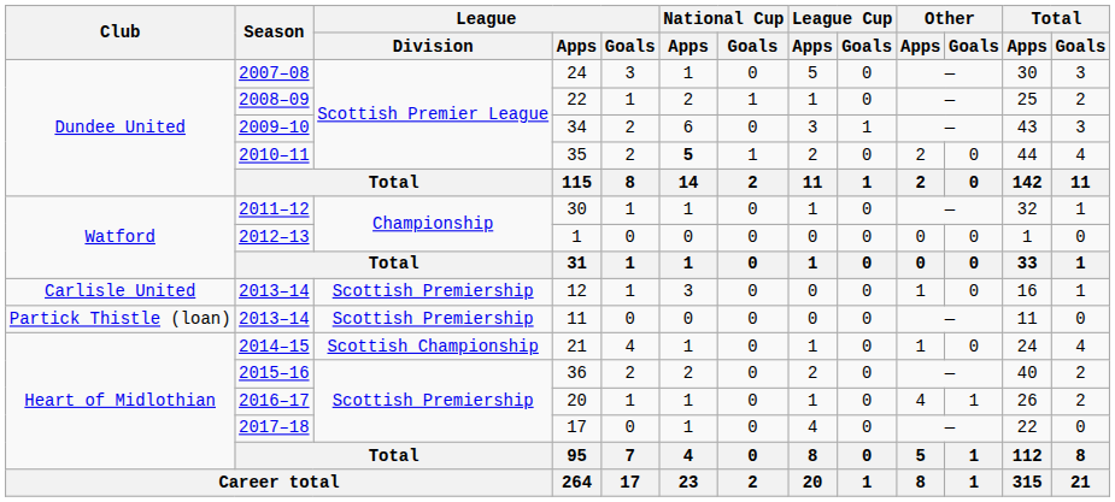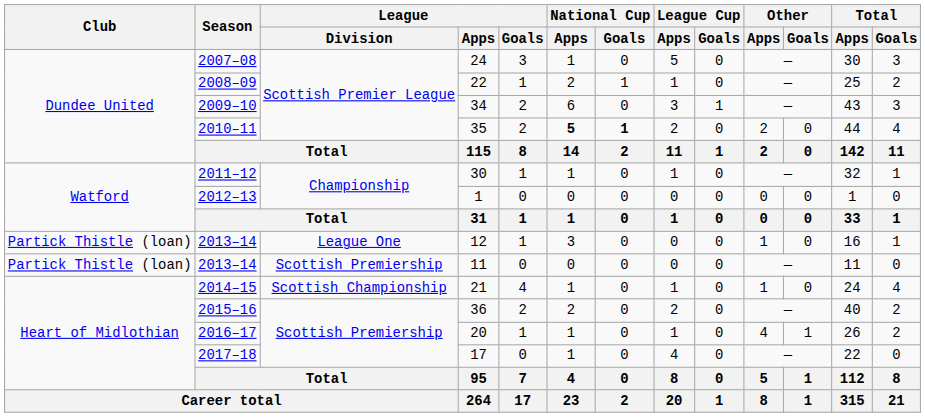35 | National Cup / Goals: normal -> bold
12 | Club: Carlisle United -> Partick Thistle (loan)
12 | League / Division: Scottish Premiership -> League One
